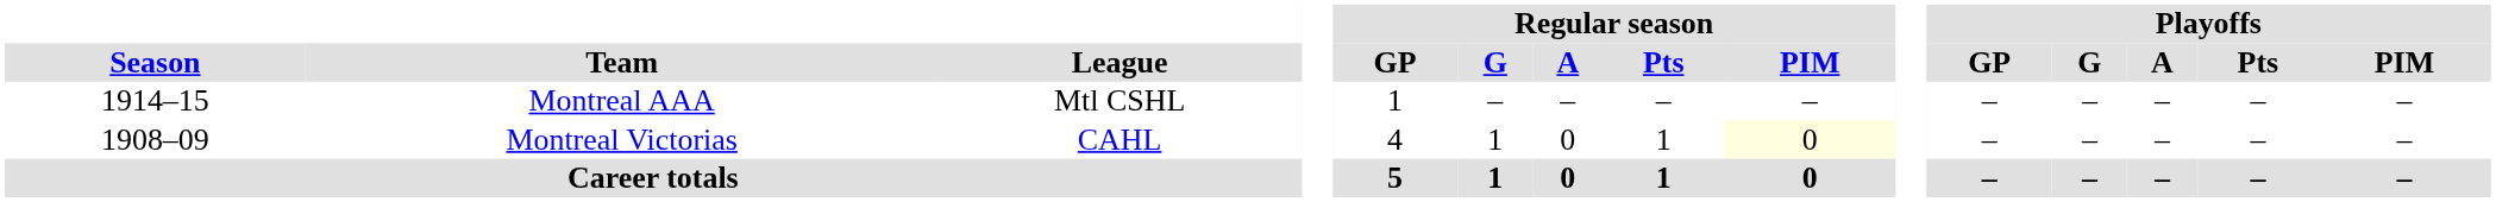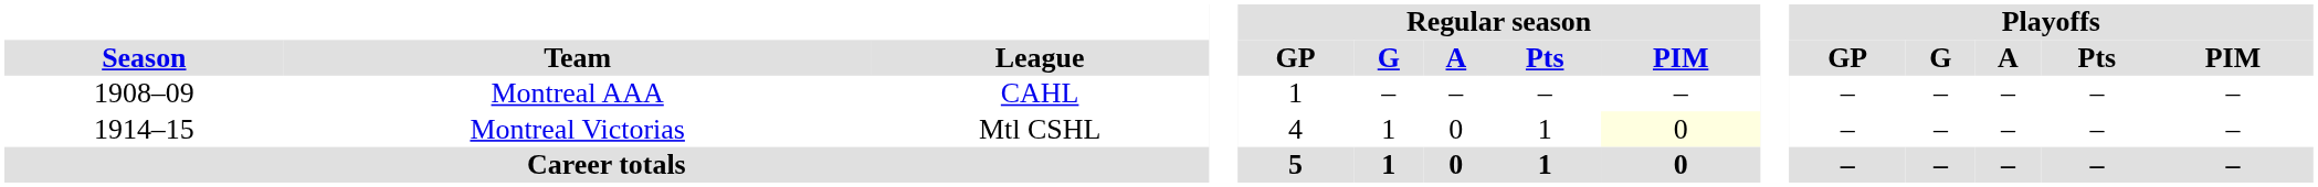Montreal AAA | Season: 1914–15 -> 1908–09
Montreal AAA | League: Mtl CSHL -> CAHL
Montreal Victorias | Season: 1908–09 -> 1914–15
Montreal Victorias | League: CAHL -> Mtl CSHL
